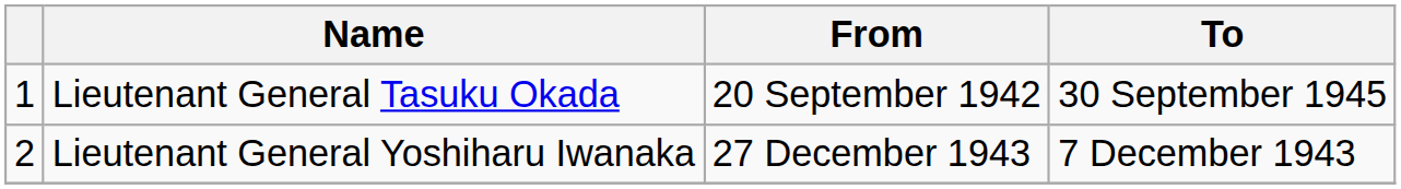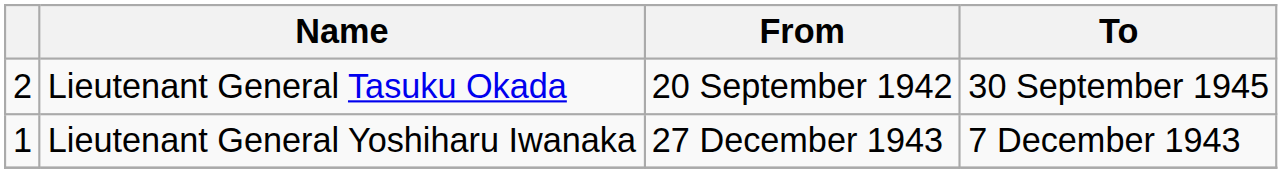Lieutenant General Tasuku Okada | column 1: 1 -> 2
Lieutenant General Yoshiharu Iwanaka | column 1: 2 -> 1
